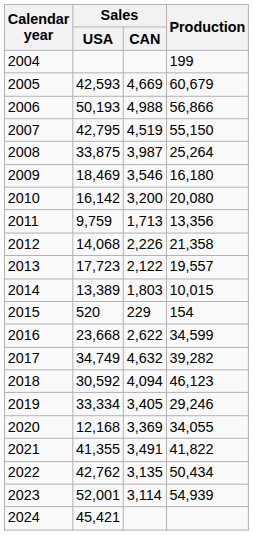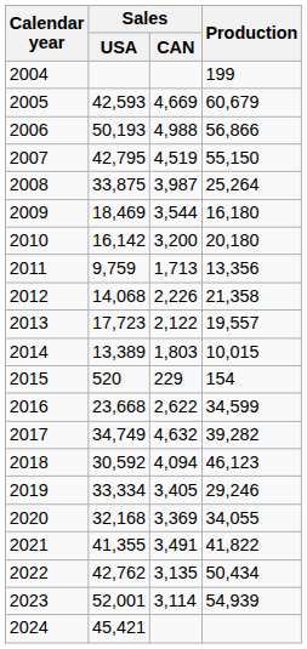2009 | Sales / CAN: 3,546 -> 3,544
2010 | Production: 20,080 -> 20,180
2020 | Sales / USA: 12,168 -> 32,168
